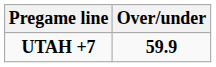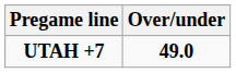UTAH +7 | Over/under: 59.9 -> 49.0
